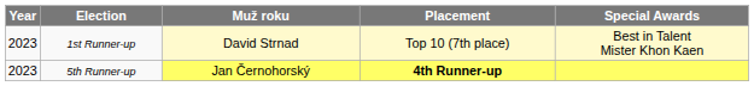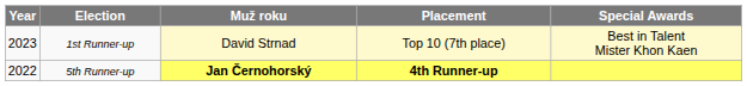5th Runner-up | Year: 2023 -> 2022
5th Runner-up | Muž roku: normal -> bold
